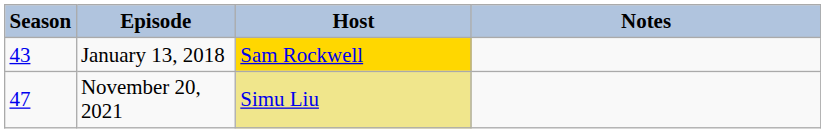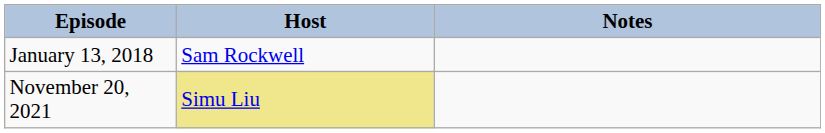- column: Season | 43 | 47
January 13, 2018 | Host: gold background -> no background
